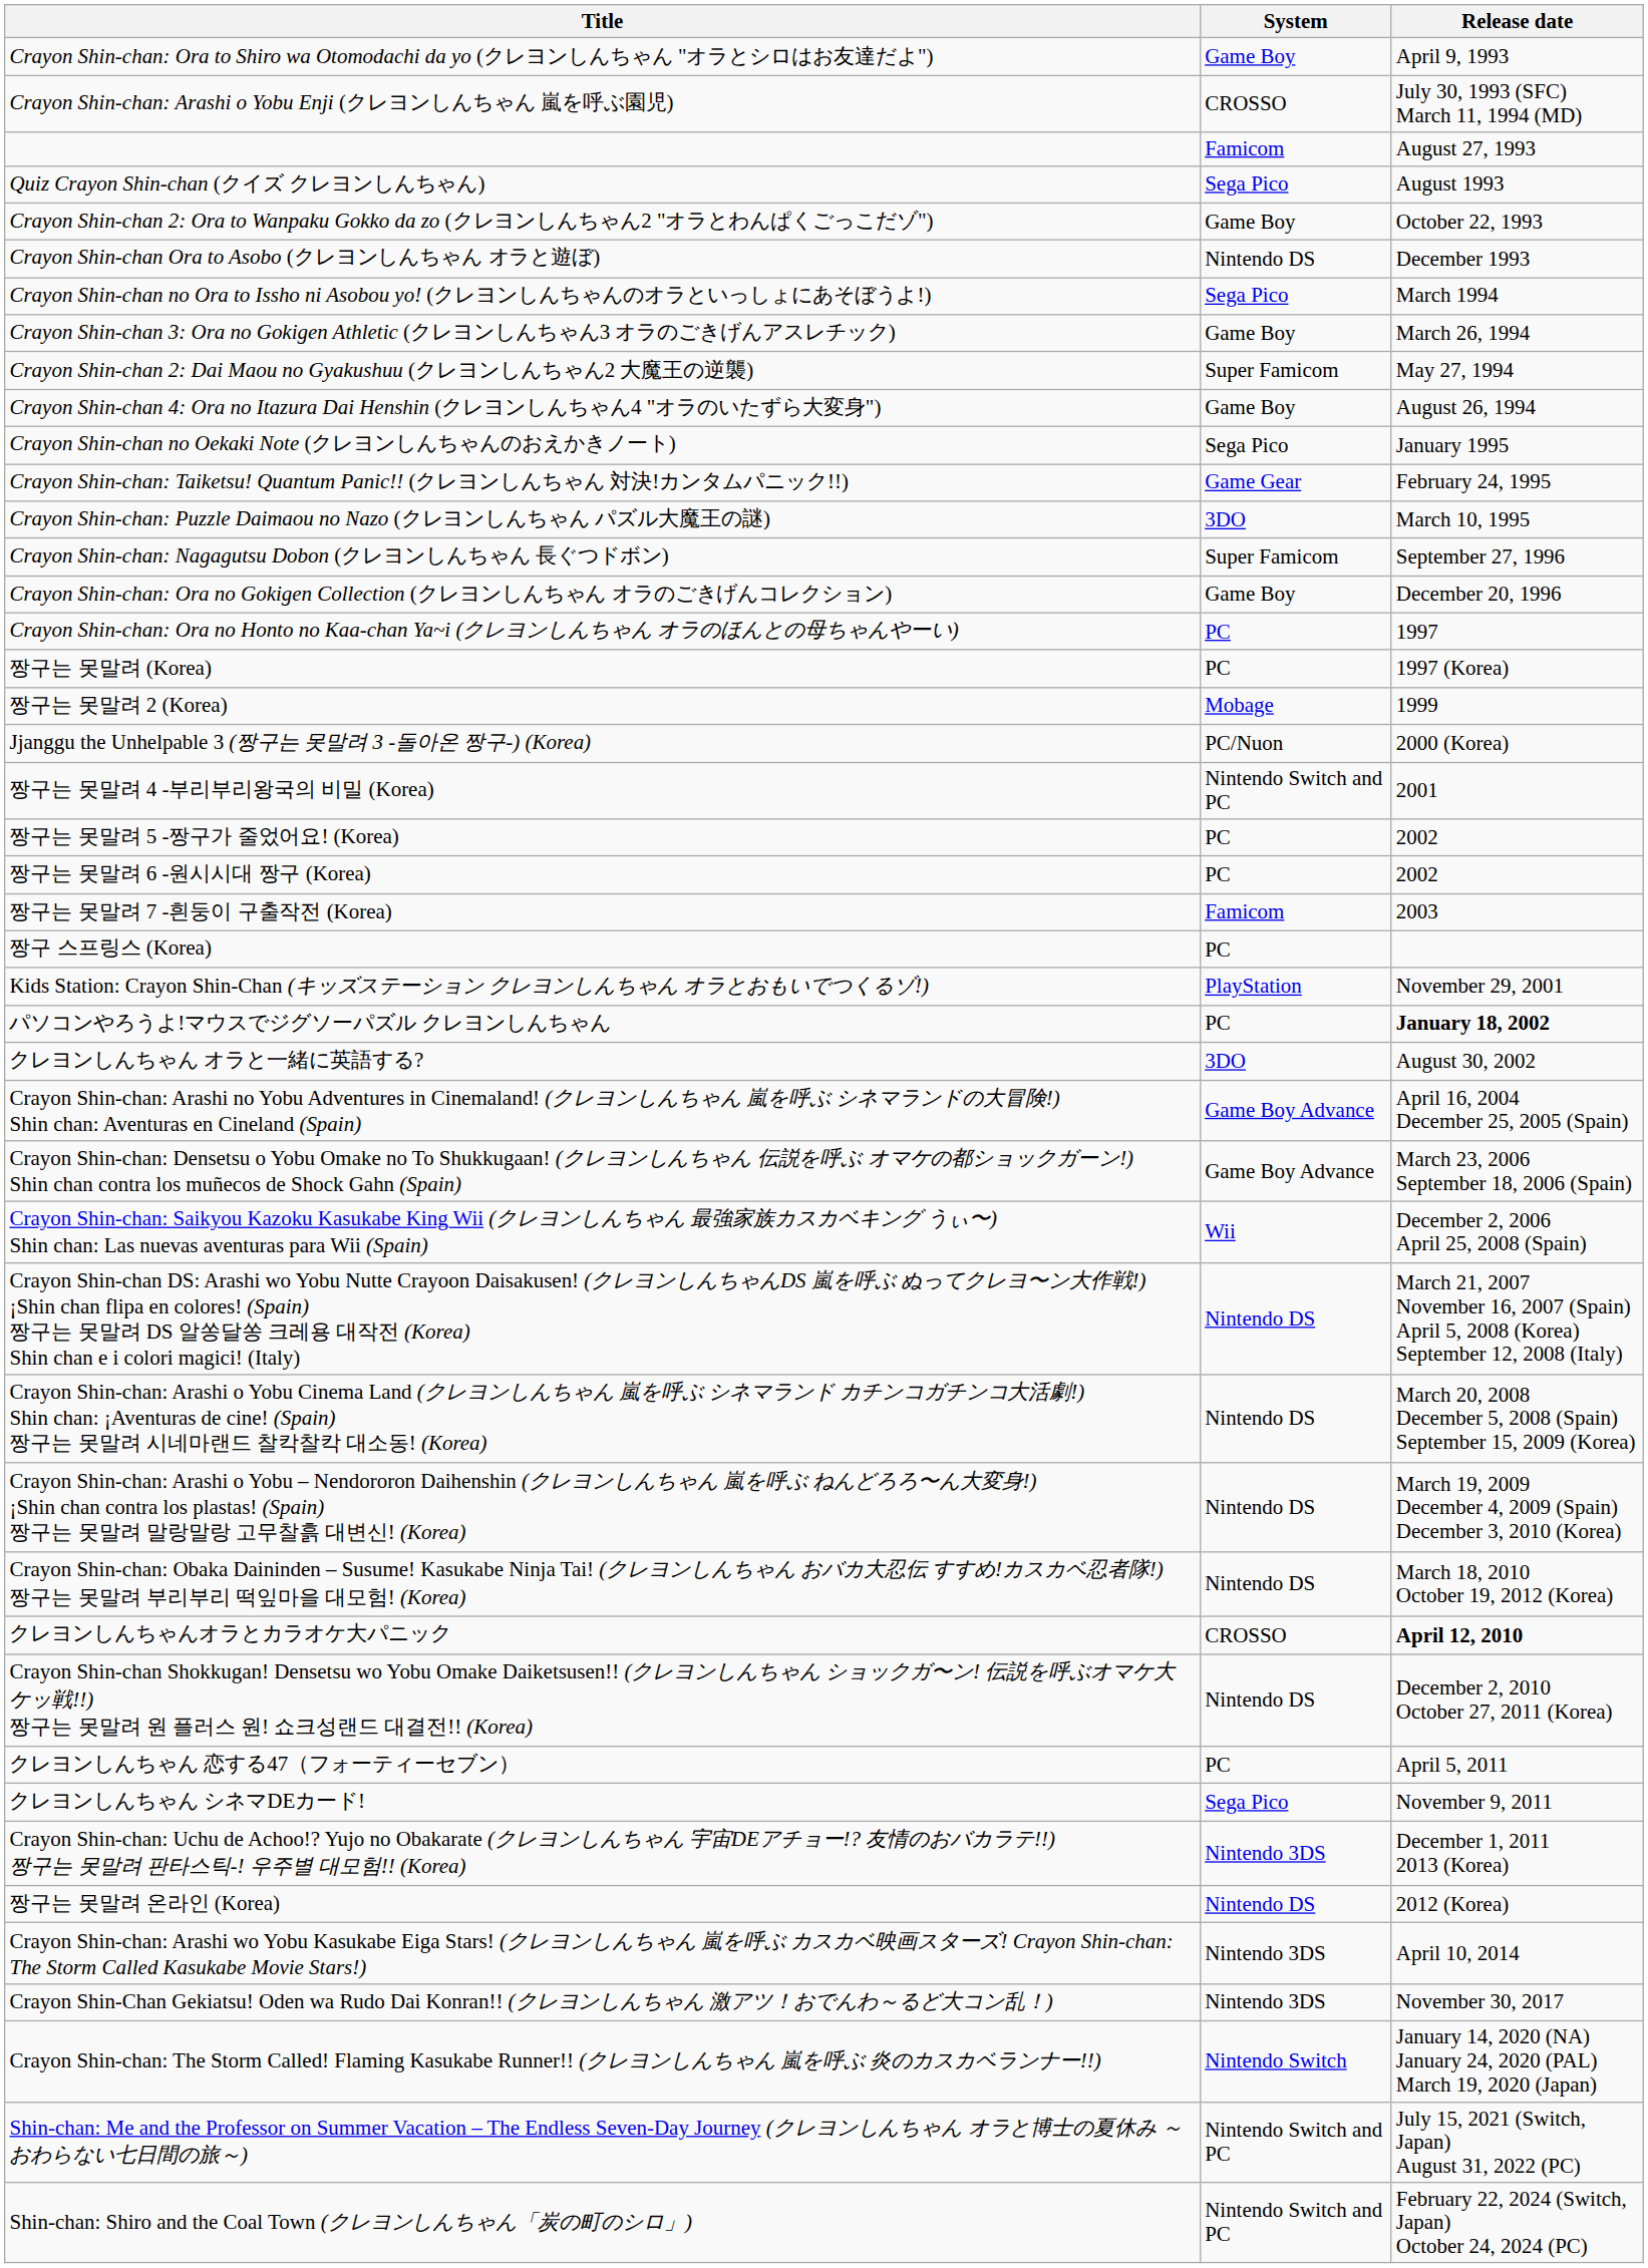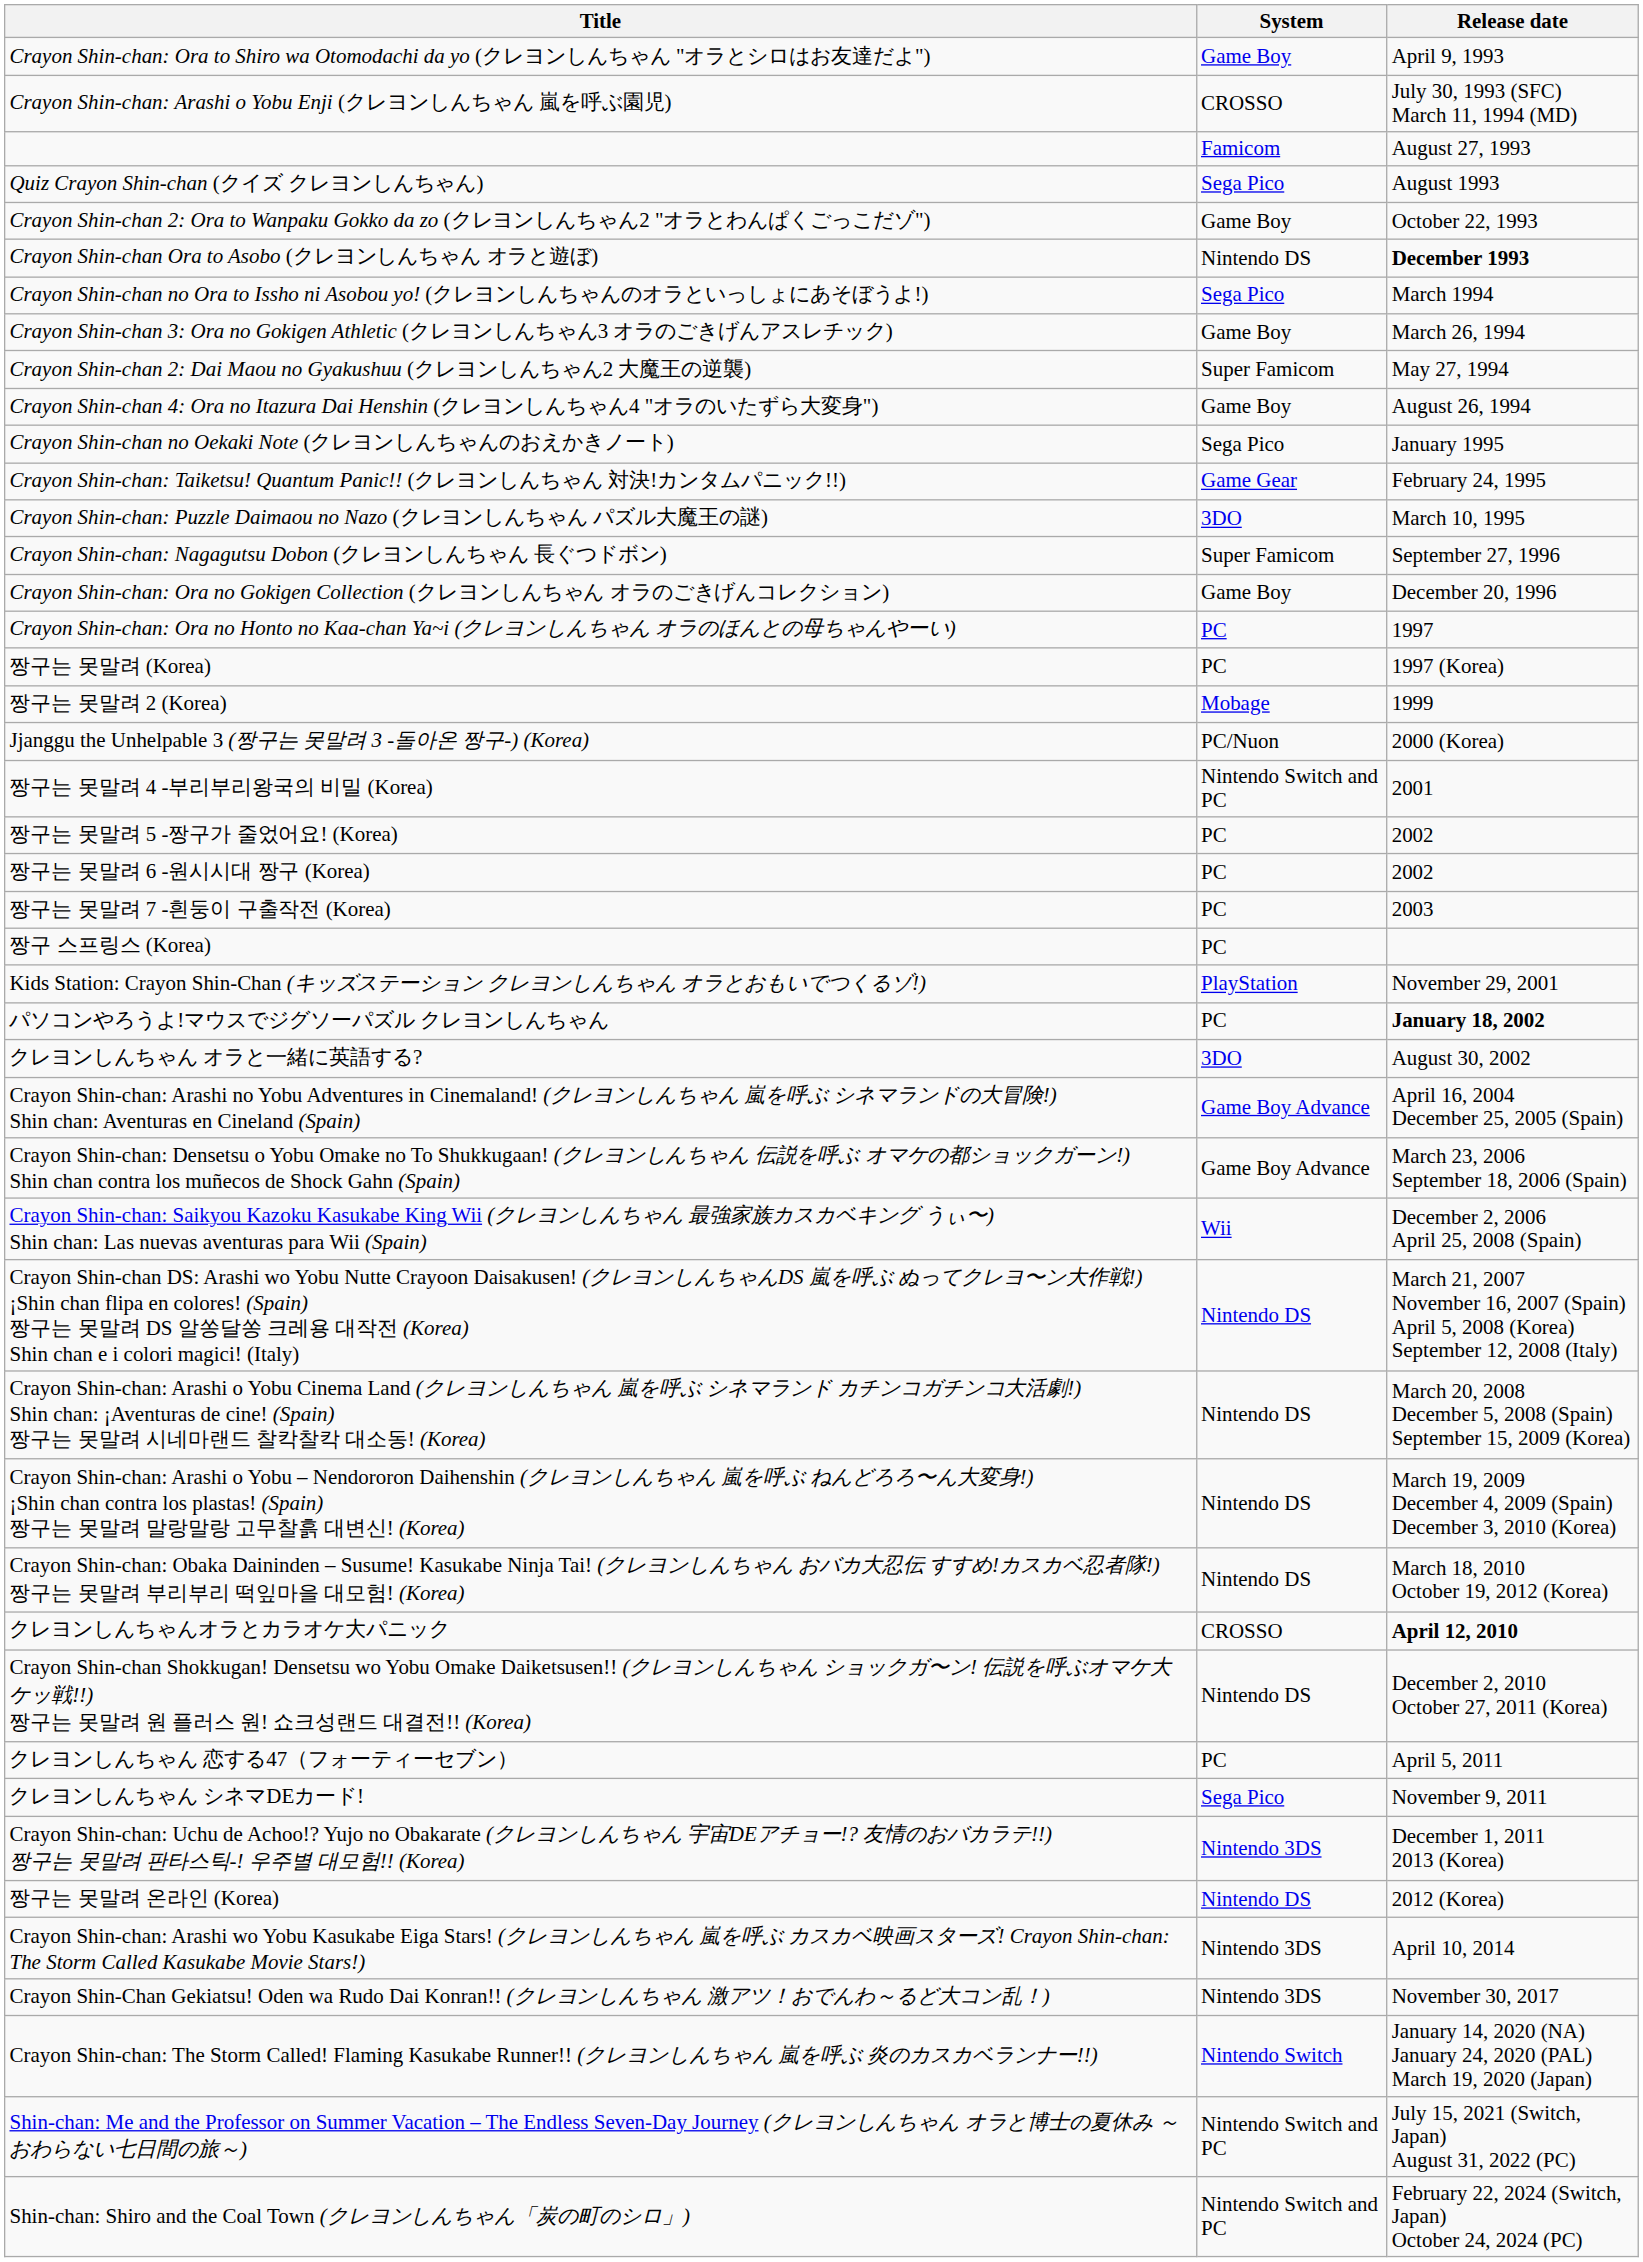Crayon Shin-chan Ora to Asobo (クレヨンしんちゃん オラと遊ぼ) | Release date: normal -> bold
짱구는 못말려 7 -흰둥이 구출작전 (Korea) | System: Famicom -> PC
